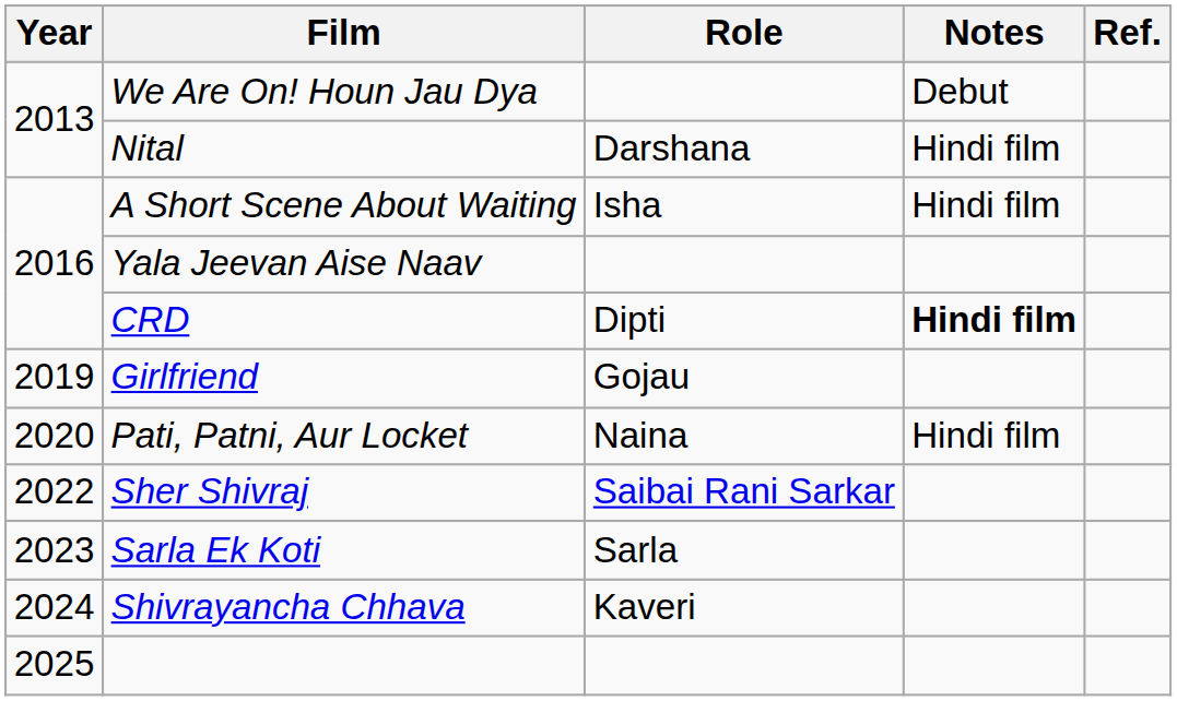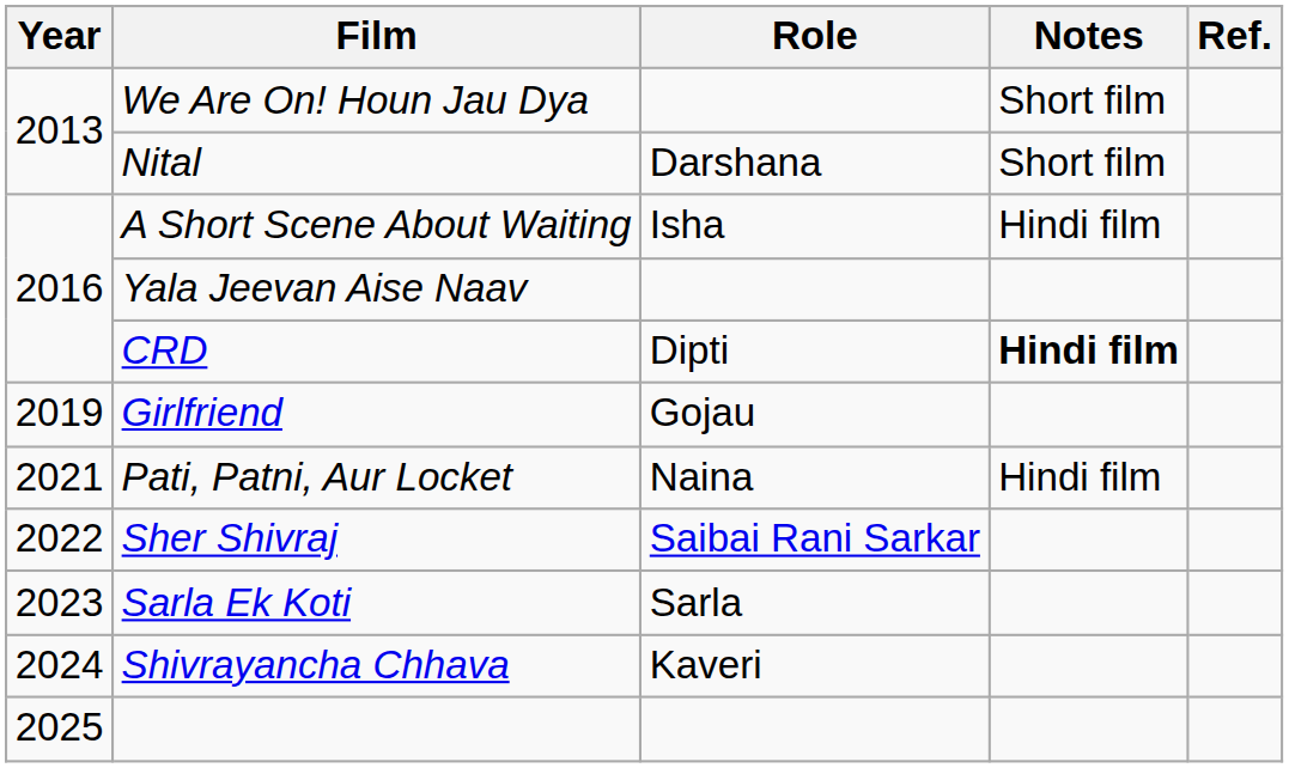We Are On! Houn Jau Dya | Notes: Debut -> Short film
Nital | Notes: Hindi film -> Short film
Pati, Patni, Aur Locket | Year: 2020 -> 2021
